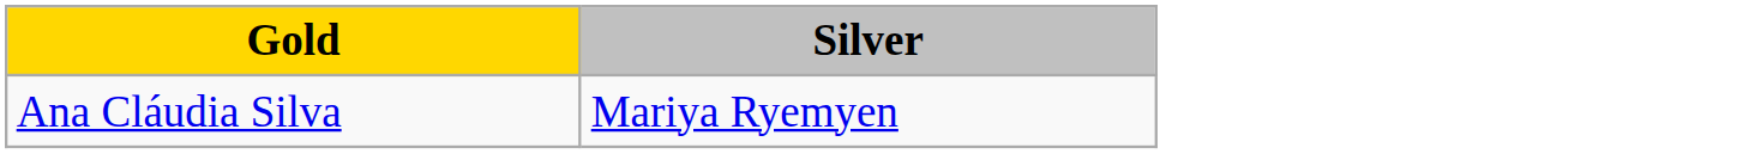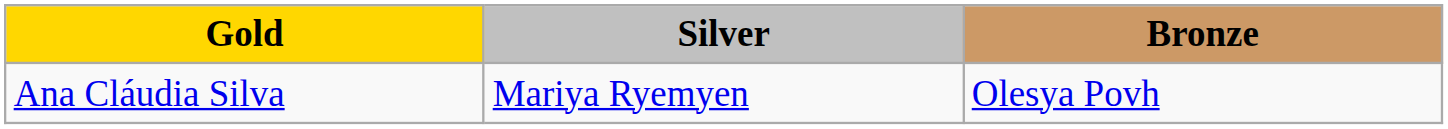+ column: Bronze | Olesya Povh
